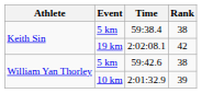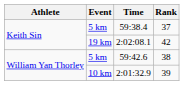59:38.4 | Rank: 38 -> 37
